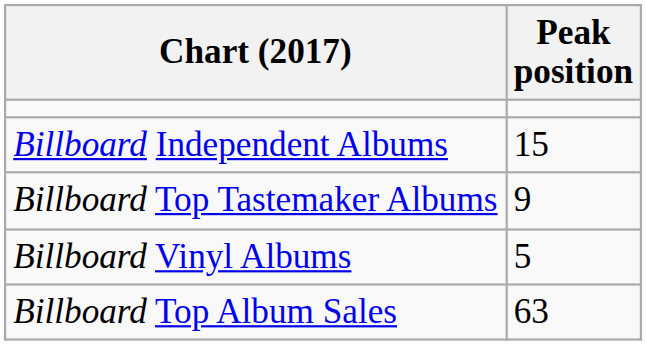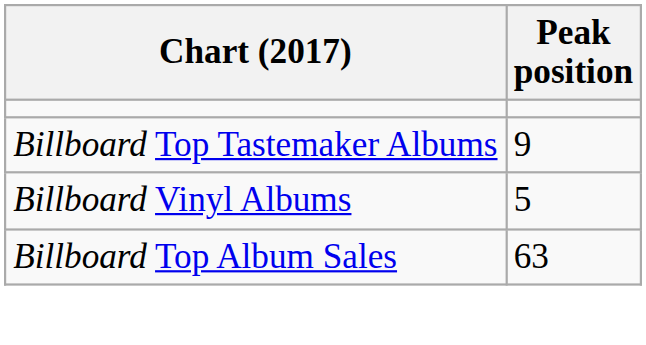- row: Billboard Independent Albums | 15
